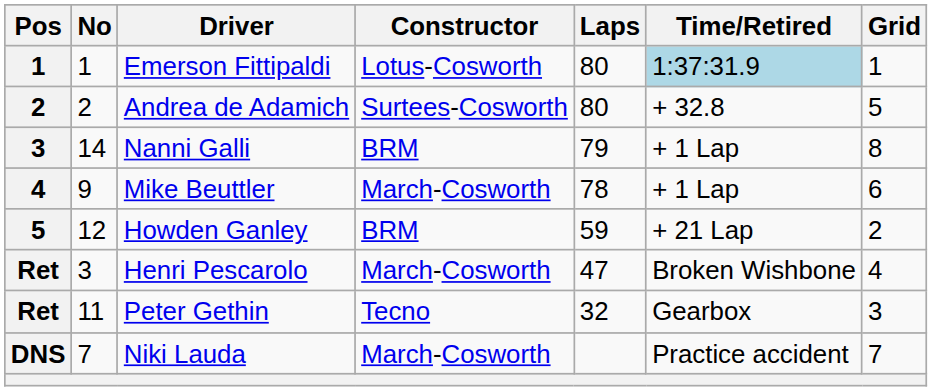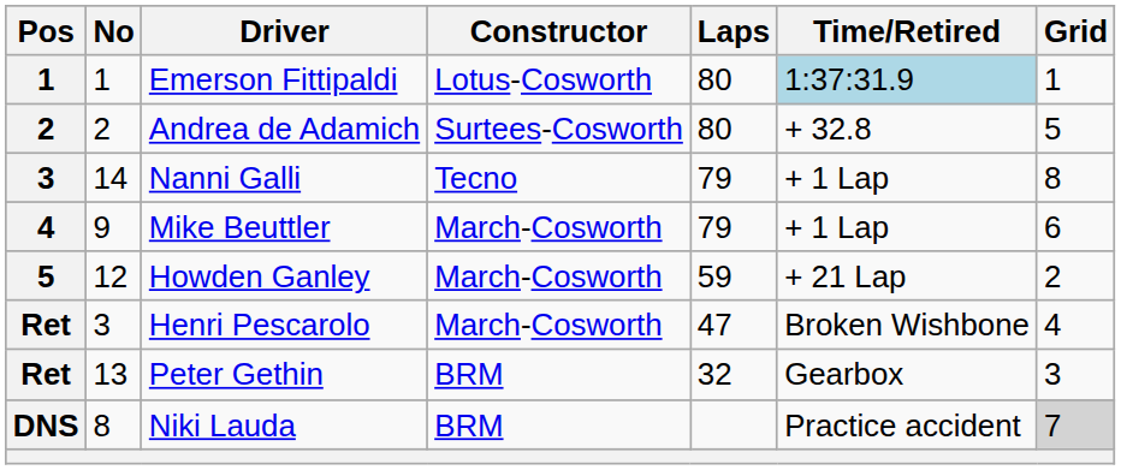Nanni Galli | Constructor: BRM -> Tecno
Mike Beuttler | Laps: 78 -> 79
Howden Ganley | Constructor: BRM -> March-Cosworth
Peter Gethin | No: 11 -> 13
Peter Gethin | Constructor: Tecno -> BRM
Niki Lauda | No: 7 -> 8
Niki Lauda | Constructor: March-Cosworth -> BRM
Niki Lauda | Grid: no background -> lightgrey background
